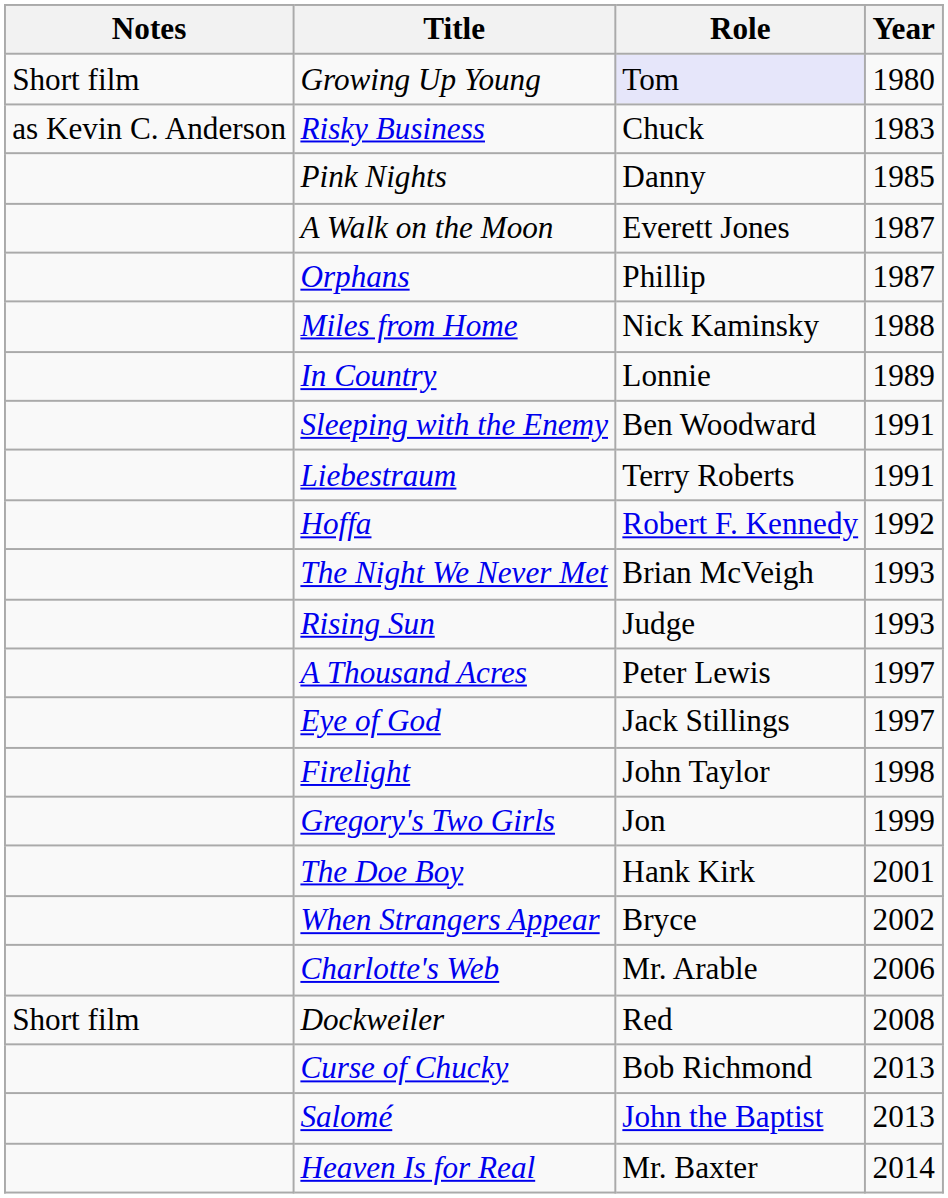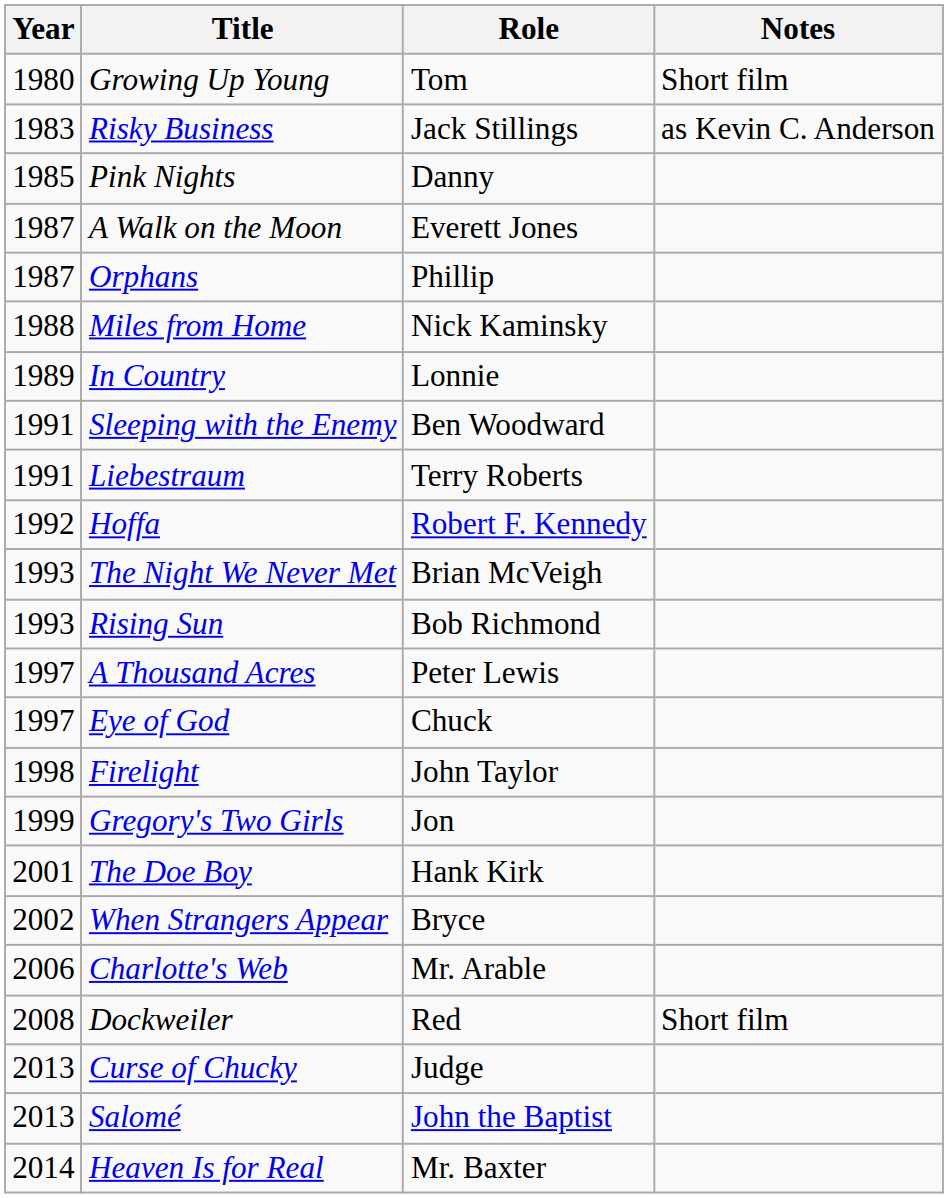columns swapped: Year <-> Notes
Growing Up Young | Role: lavender background -> no background
Risky Business | Role: Chuck -> Jack Stillings
Rising Sun | Role: Judge -> Bob Richmond
Eye of God | Role: Jack Stillings -> Chuck
Curse of Chucky | Role: Bob Richmond -> Judge
